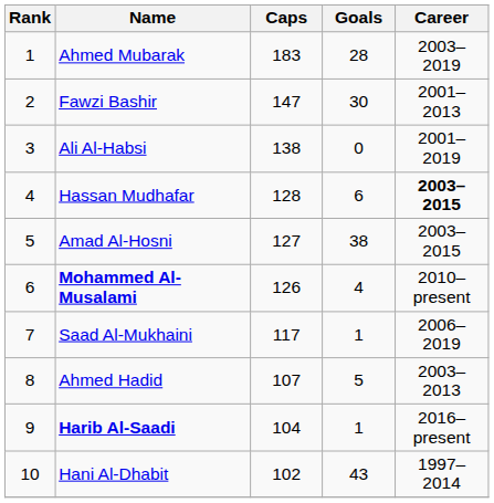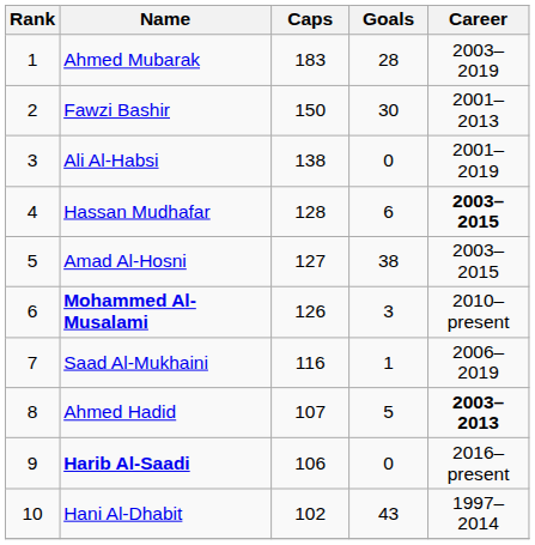Fawzi Bashir | Caps: 147 -> 150
Mohammed Al-Musalami | Goals: 4 -> 3
Saad Al-Mukhaini | Caps: 117 -> 116
Ahmed Hadid | Career: normal -> bold
Harib Al-Saadi | Caps: 104 -> 106
Harib Al-Saadi | Goals: 1 -> 0
